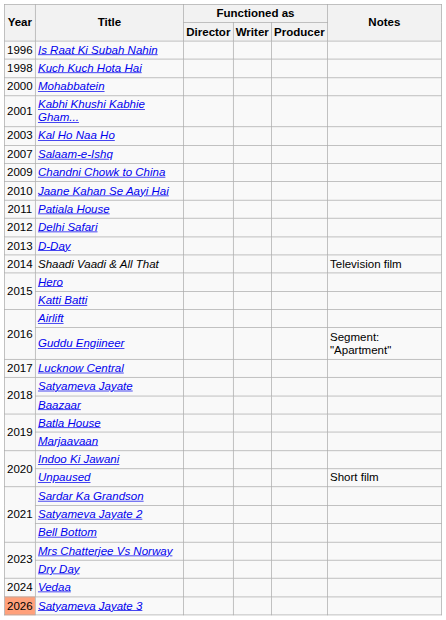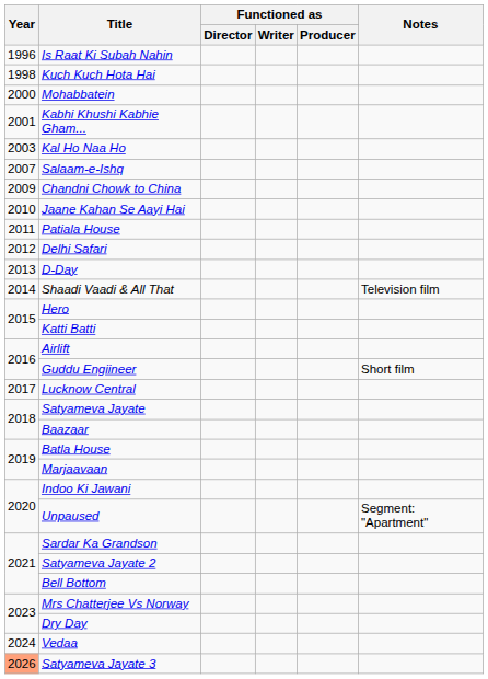Guddu Engiineer | Notes: Segment: "Apartment" -> Short film
Unpaused | Notes: Short film -> Segment: "Apartment"
